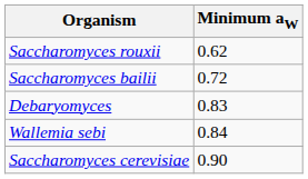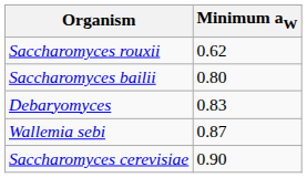Saccharomyces bailii | Minimum aW: 0.72 -> 0.80
Wallemia sebi | Minimum aW: 0.84 -> 0.87
